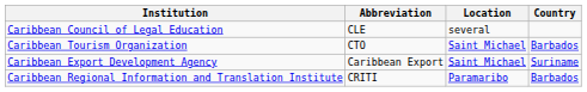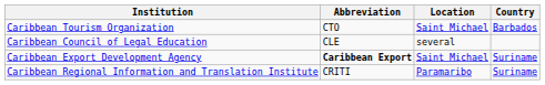rows swapped: Caribbean Tourism Organization <-> Caribbean Council of Legal Education
Caribbean Export Development Agency | Abbreviation: normal -> bold
Caribbean Regional Information and Translation Institute | Country: Barbados -> Suriname
